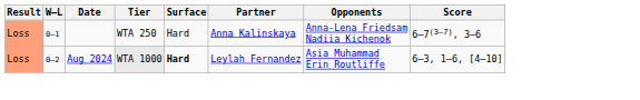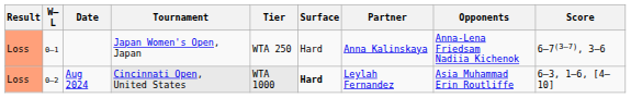+ column: Tournament | Japan Women's Open, Japan | Cincinnati Open, United States
